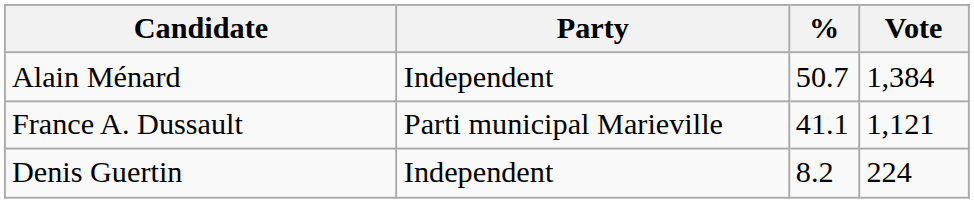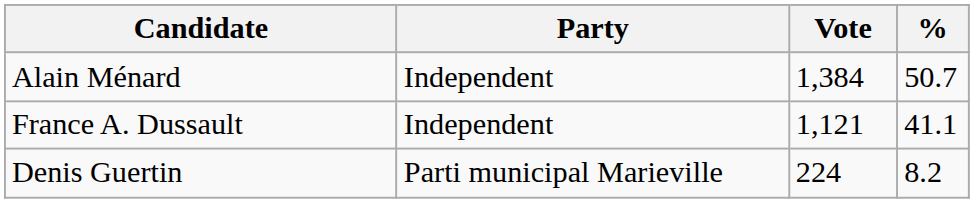columns swapped: Vote <-> %
France A. Dussault | Party: Parti municipal Marieville -> Independent
Denis Guertin | Party: Independent -> Parti municipal Marieville
